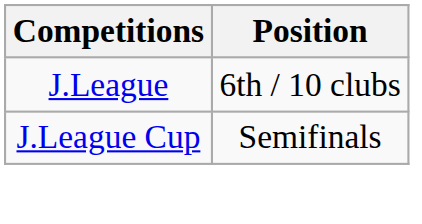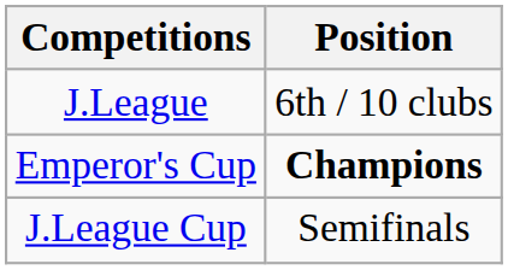+ row: Emperor's Cup | Champions
